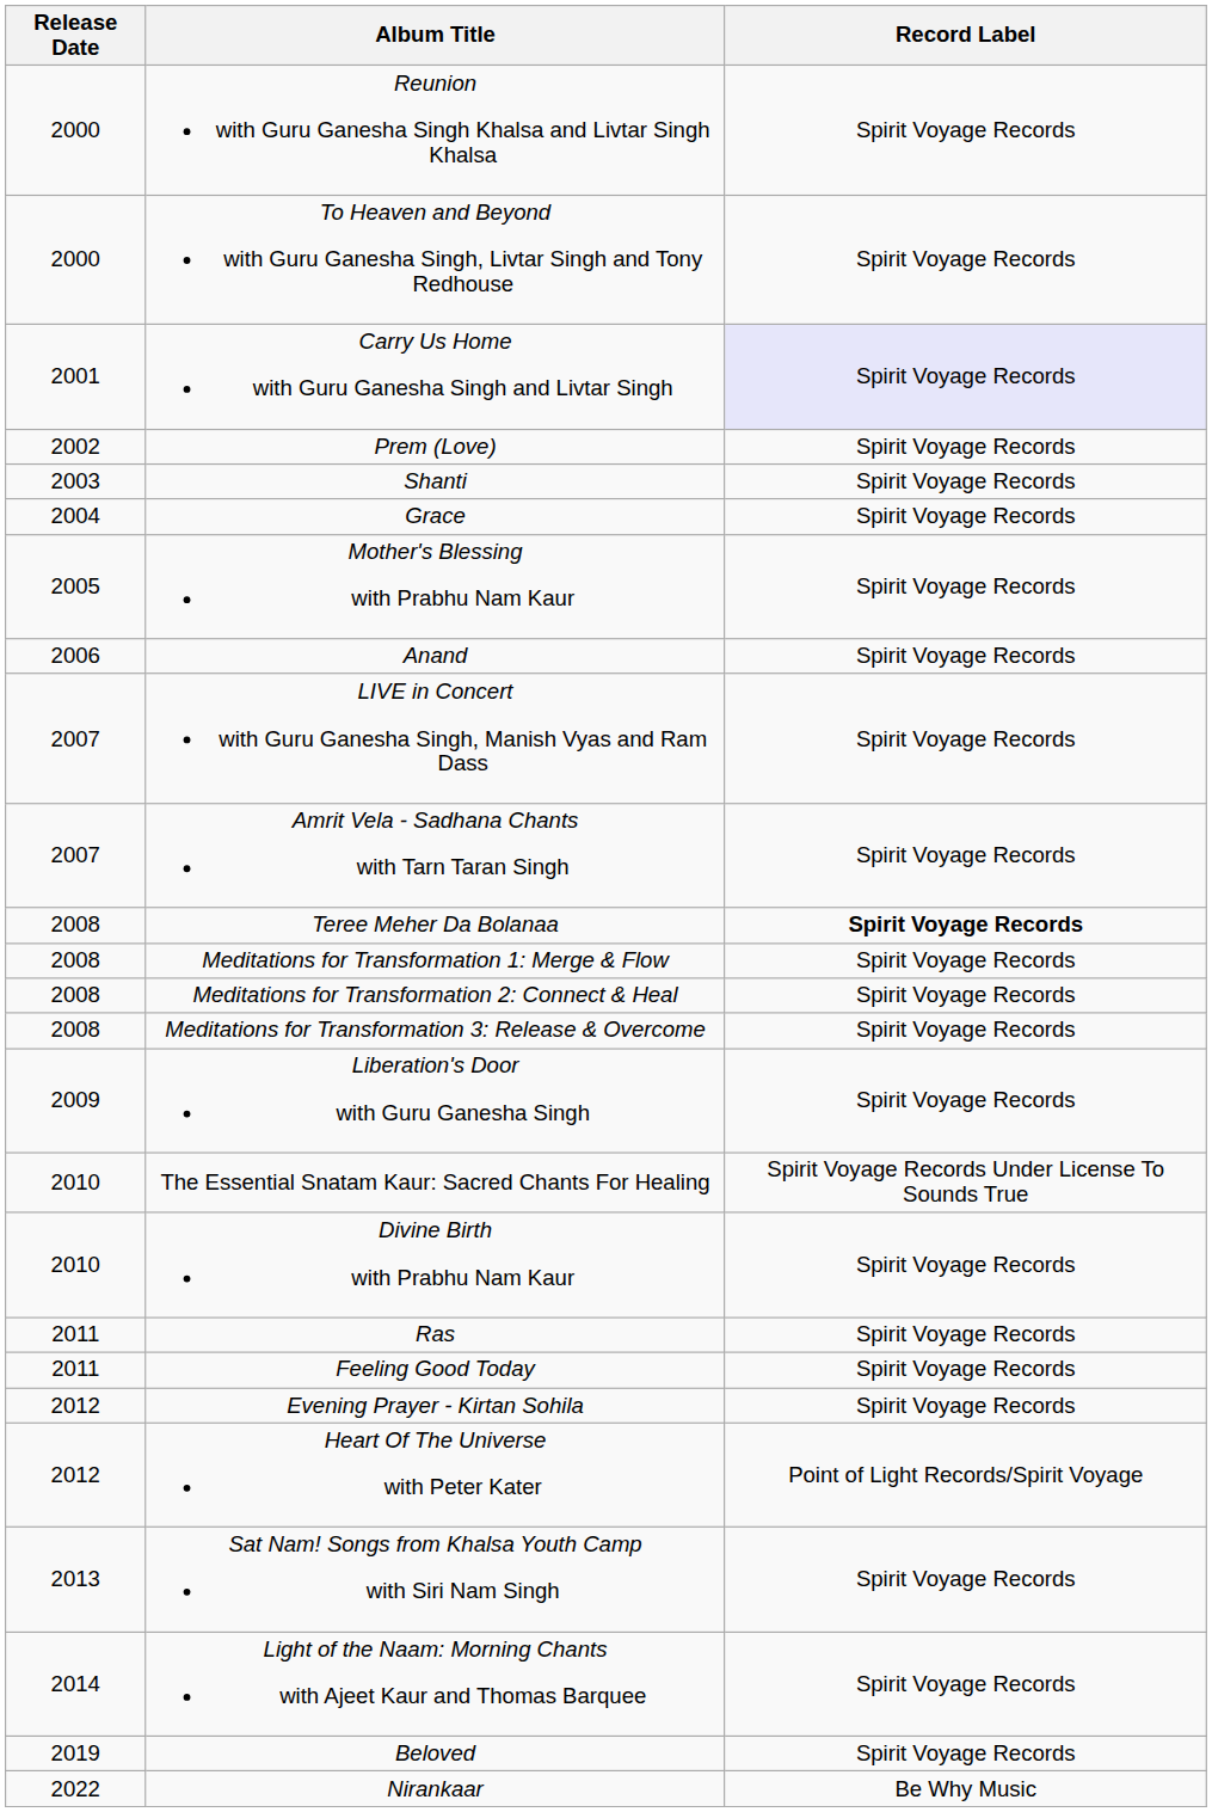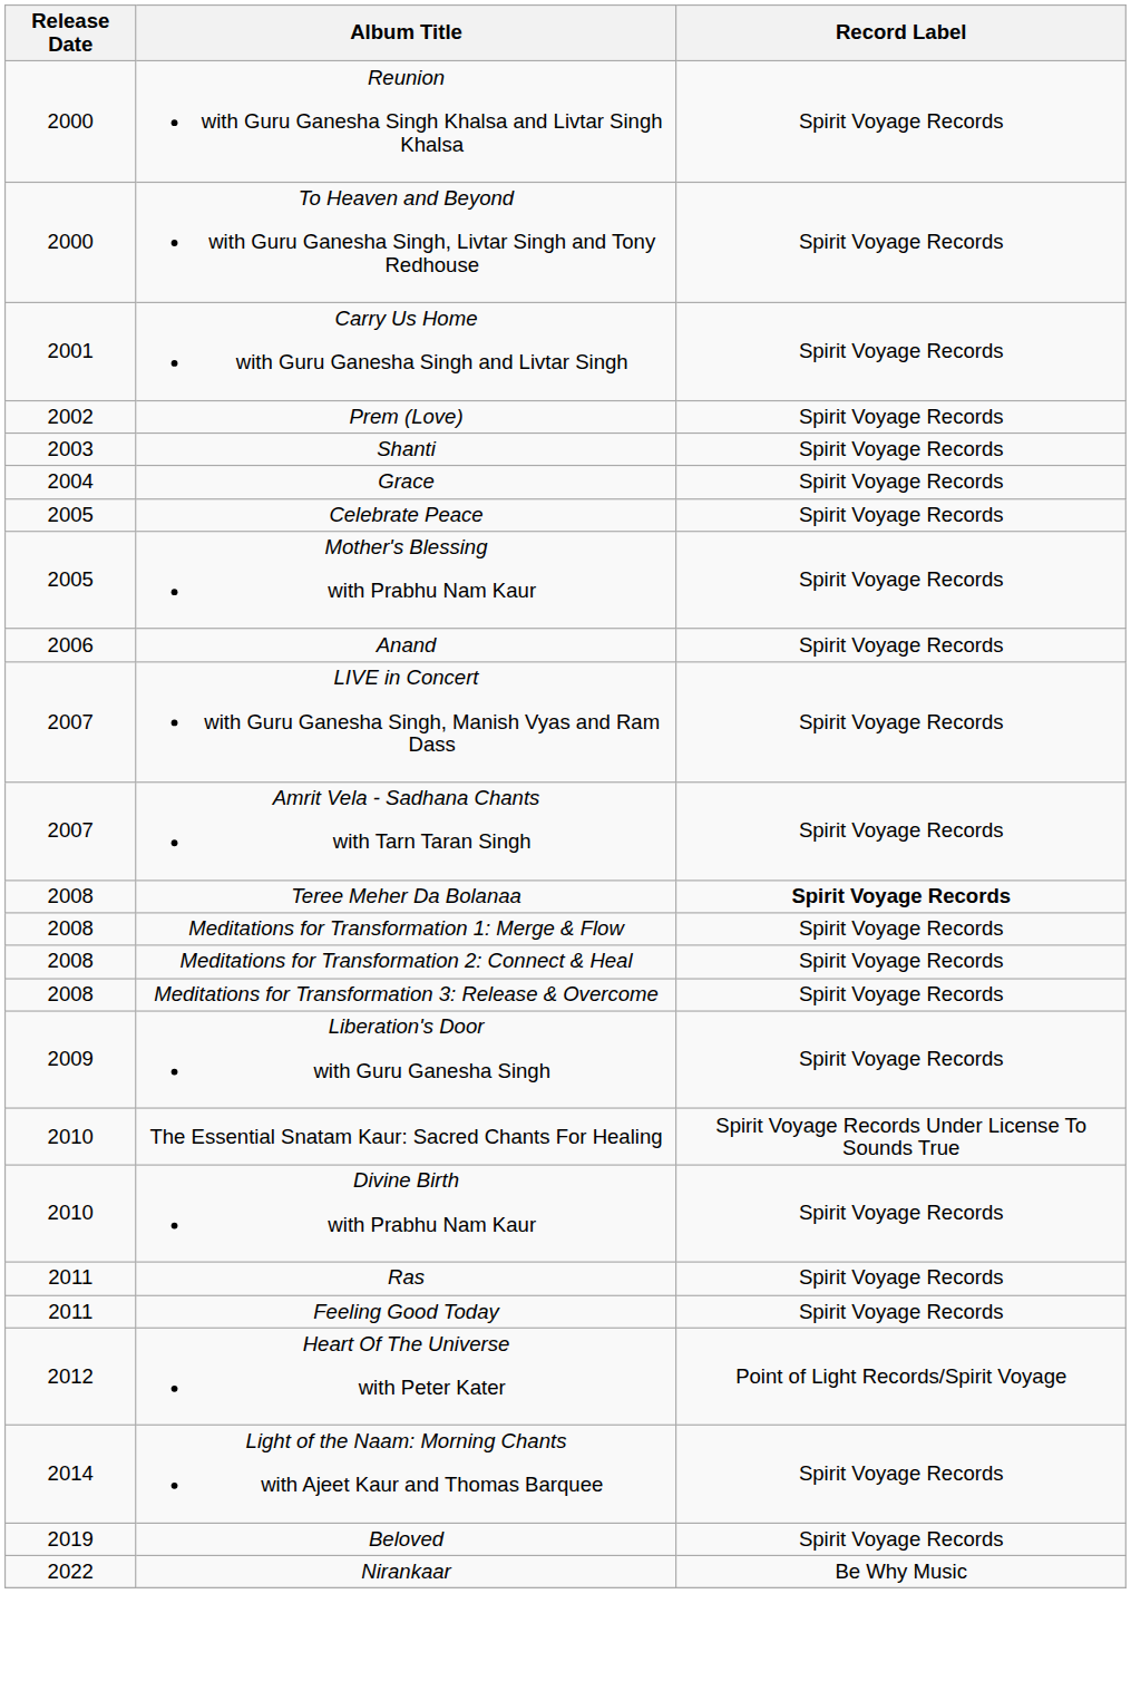Carry Us Home with Guru Ganesha Singh and Livtar Singh | Record Label: lavender background -> no background
+ row: 2005 | Celebrate Peace | Spirit Voyage Records
- row: 2012 | Evening Prayer - Kirtan Sohila | Spirit Voyage Records
- row: 2013 | Sat Nam! Songs from Khalsa Youth Camp with Siri Nam Singh | Spirit Voyage Records
